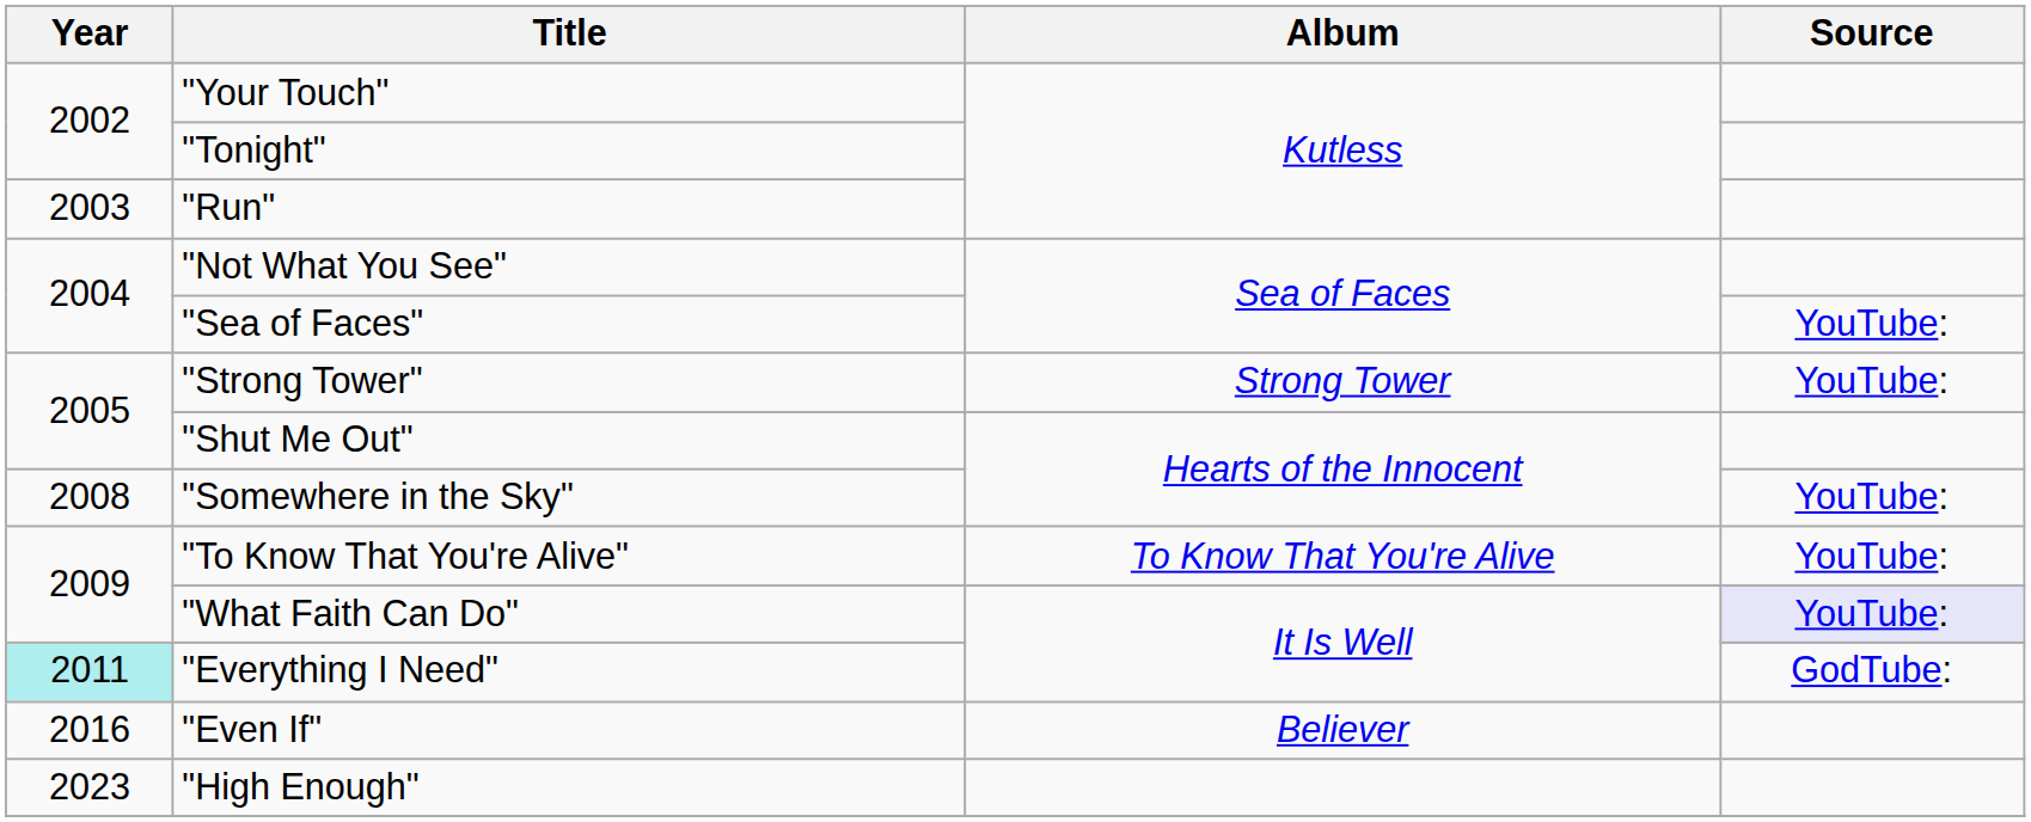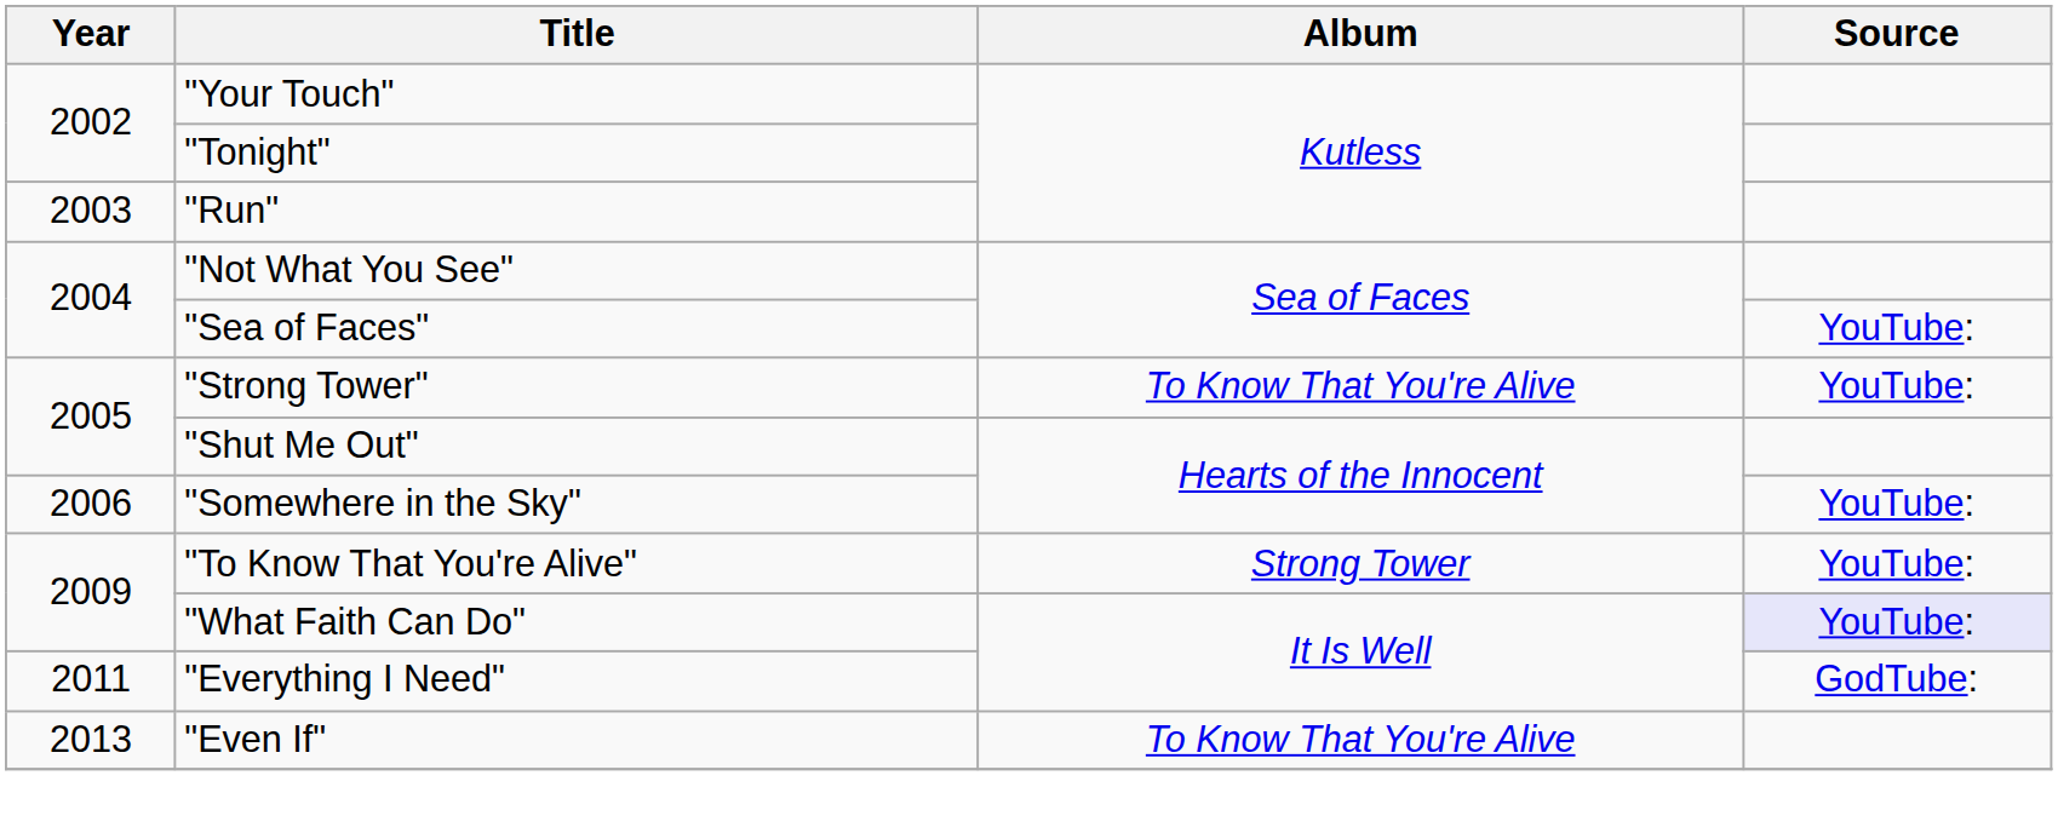"Strong Tower" | Album: Strong Tower -> To Know That You're Alive
"Somewhere in the Sky" | Year: 2008 -> 2006
"To Know That You're Alive" | Album: To Know That You're Alive -> Strong Tower
"Everything I Need" | Year: paleturquoise background -> no background
"Even If" | Year: 2016 -> 2013
"Even If" | Album: Believer -> To Know That You're Alive
- row: 2023 | "High Enough"
